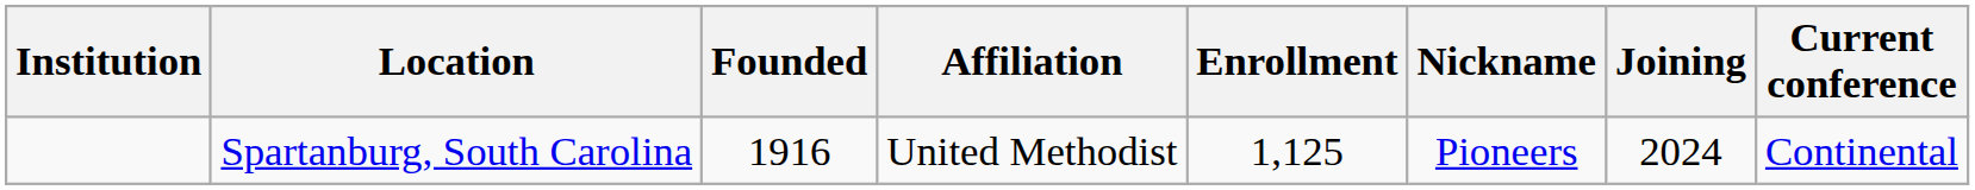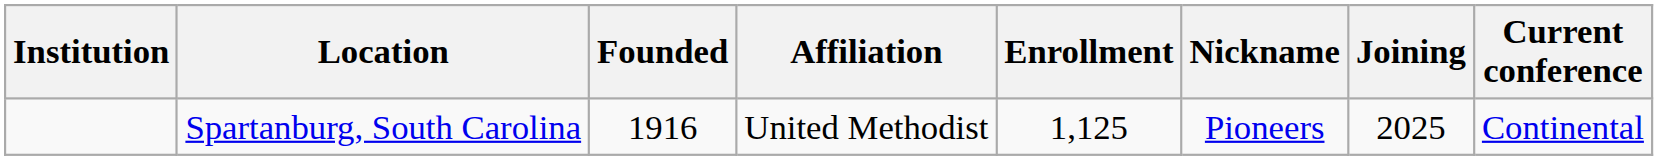Spartanburg, South Carolina | Joining: 2024 -> 2025
